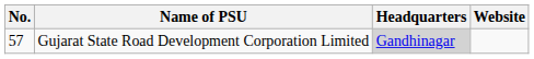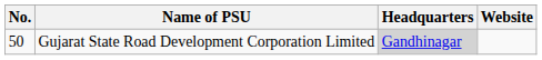Gujarat State Road Development Corporation Limited | No.: 57 -> 50
